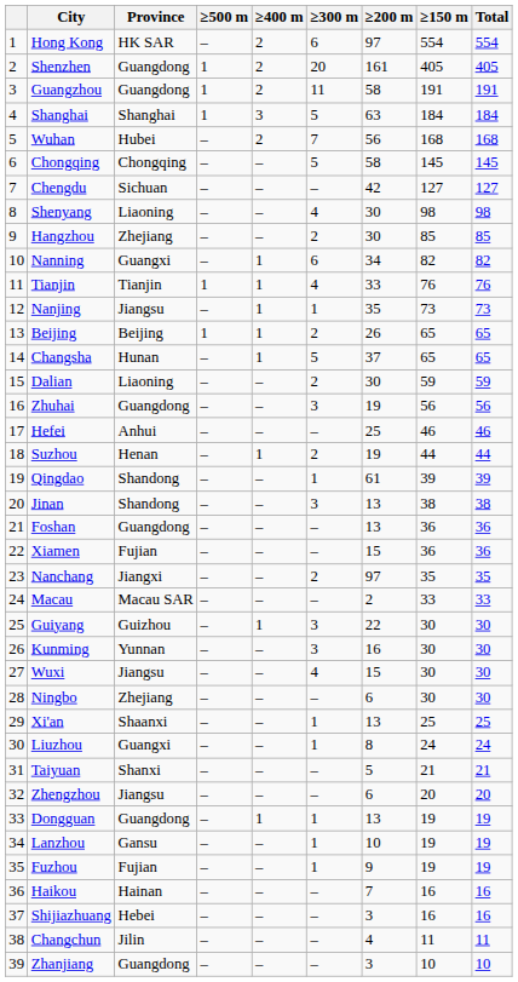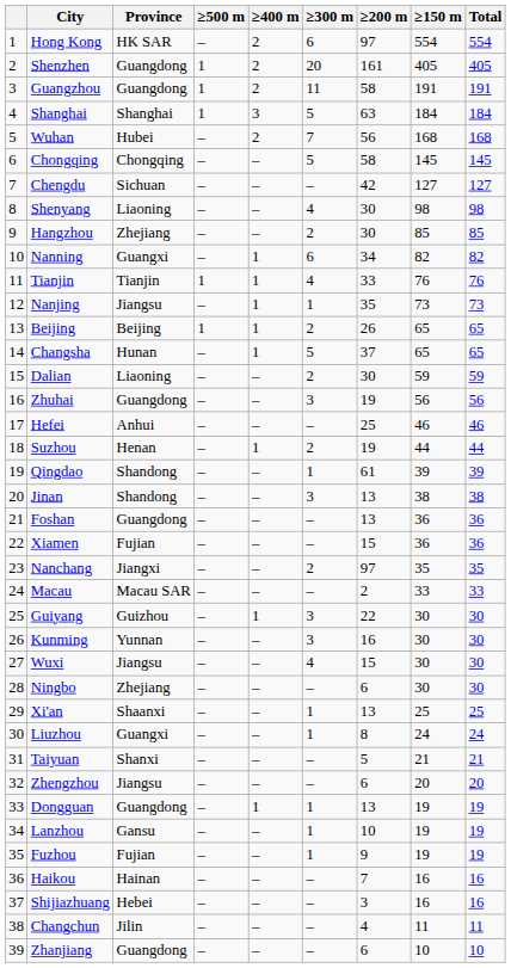Zhanjiang | ≥200 m: 3 -> 6
